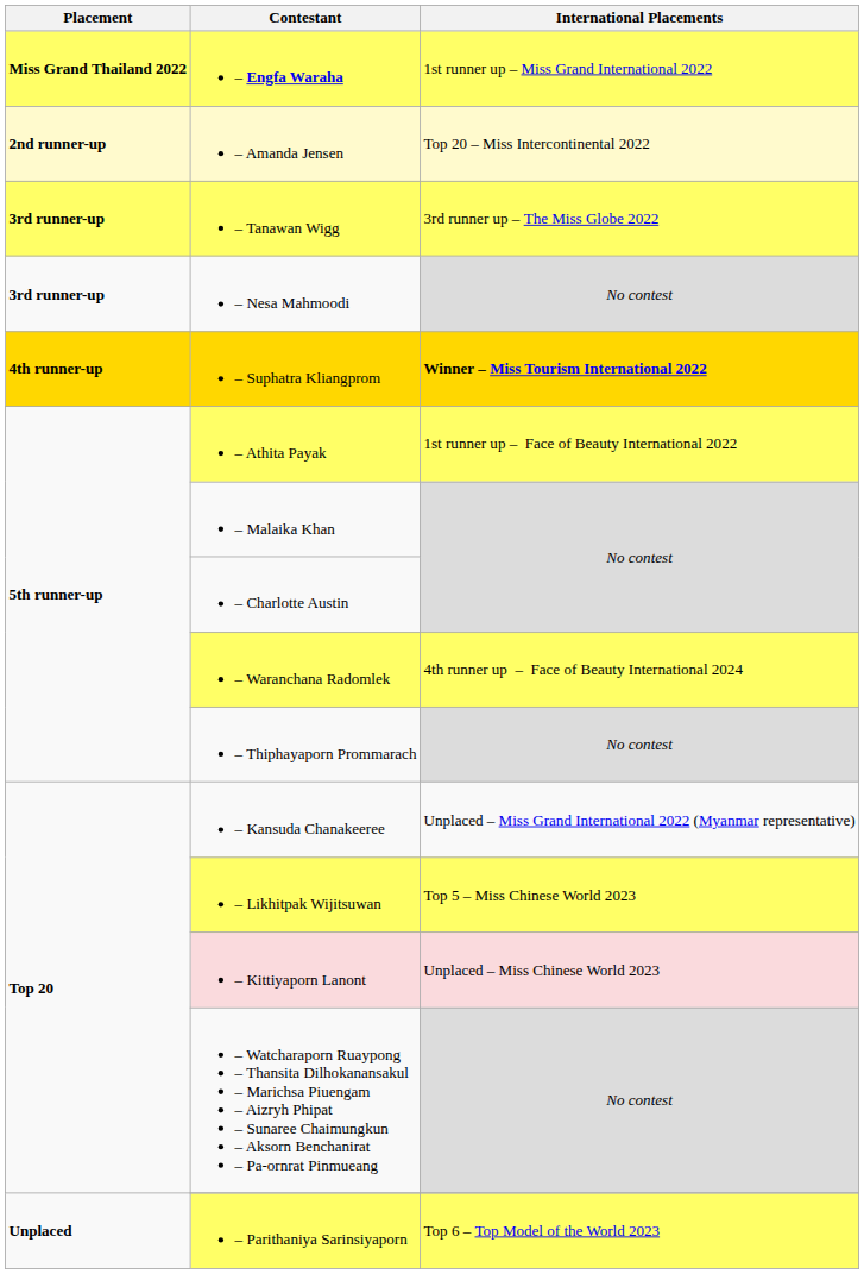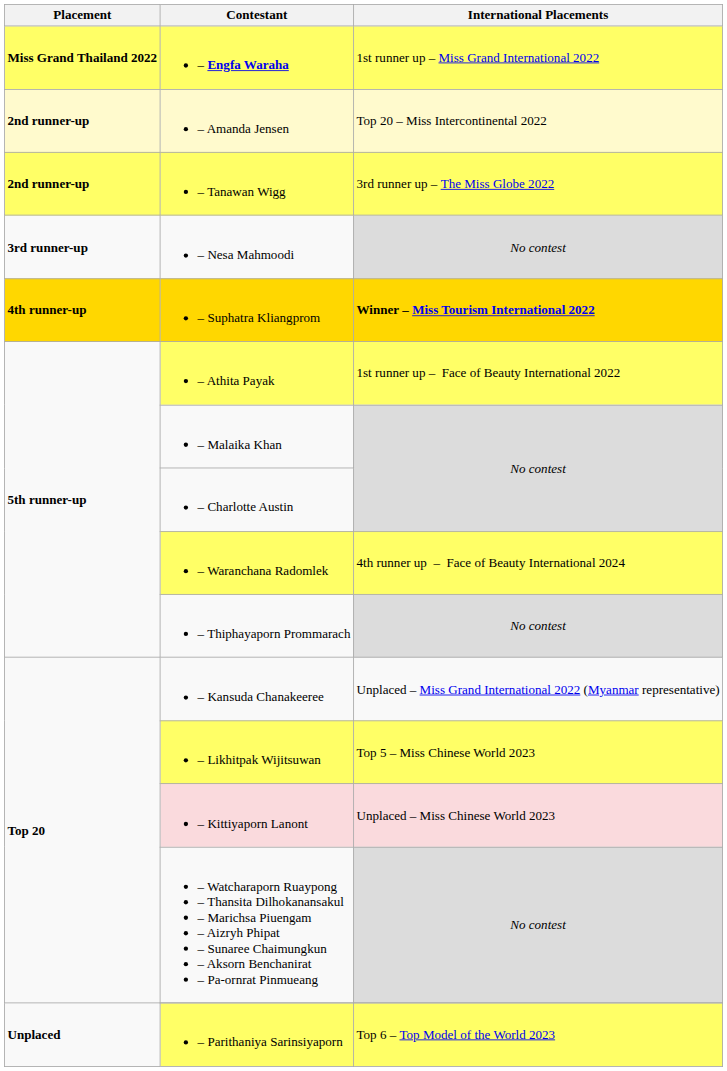– Tanawan Wigg | Placement: 3rd runner-up -> 2nd runner-up
